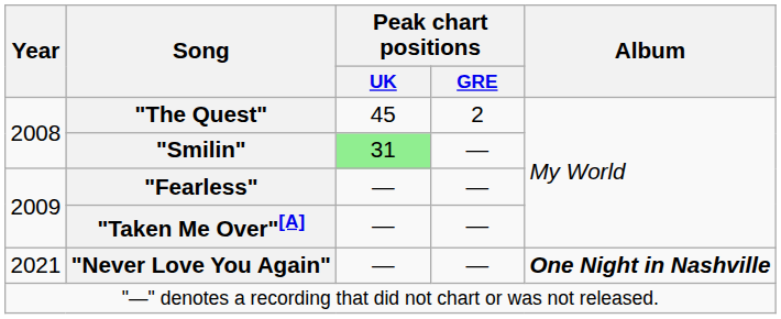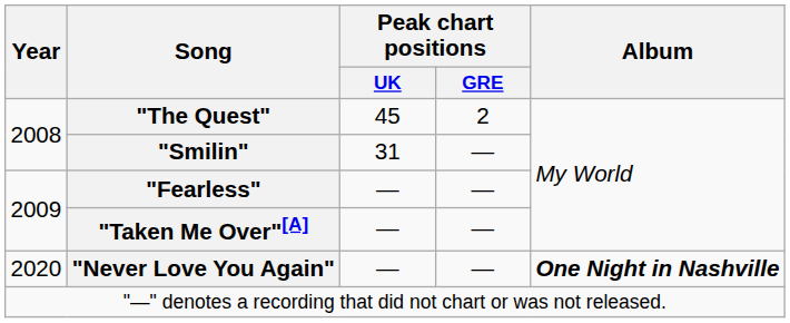"Smilin" | Peak chart positions / UK: lightgreen background -> no background
"Never Love You Again" | Year: 2021 -> 2020
